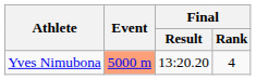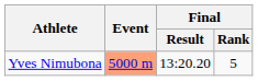Yves Nimubona | Final / Rank: 4 -> 5
